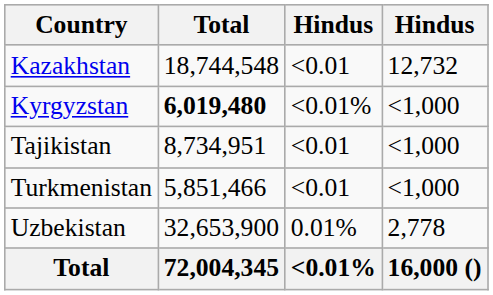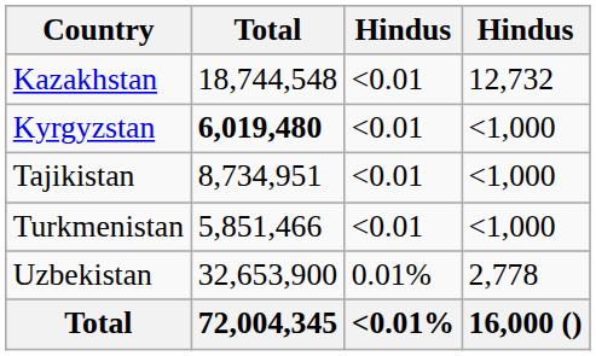Kyrgyzstan | column 3: <0.01% -> <0.01
